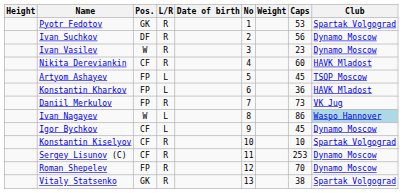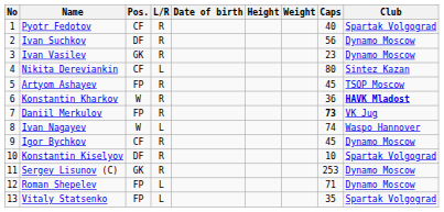columns swapped: No <-> Height
Pyotr Fedotov | Pos.: GK -> CF
Pyotr Fedotov | Caps: 53 -> 40
Ivan Vasilev | Pos.: W -> GK
Nikita Dereviankin | L/R: R -> L
Nikita Dereviankin | Caps: 60 -> 80
Nikita Dereviankin | Club: HAVK Mladost -> Sintez Kazan
Artyom Ashayev | L/R: L -> R
Konstantin Kharkov | Pos.: FP -> W
Konstantin Kharkov | L/R: L -> R
Konstantin Kharkov | Club: normal -> bold
Daniil Merkulov | Caps: normal -> bold
Ivan Nagayev | Caps: 86 -> 74
Ivan Nagayev | Club: lightblue background -> no background
Igor Bychkov | L/R: L -> R
Konstantin Kiselyov | Pos.: CF -> DF
Sergey Lisunov (C) | Pos.: CF -> GK
Roman Shepelev | L/R: R -> L
Roman Shepelev | Caps: 70 -> 71
Vitaly Statsenko | Pos.: GK -> FP
Vitaly Statsenko | L/R: R -> L
Vitaly Statsenko | Caps: 38 -> 35
